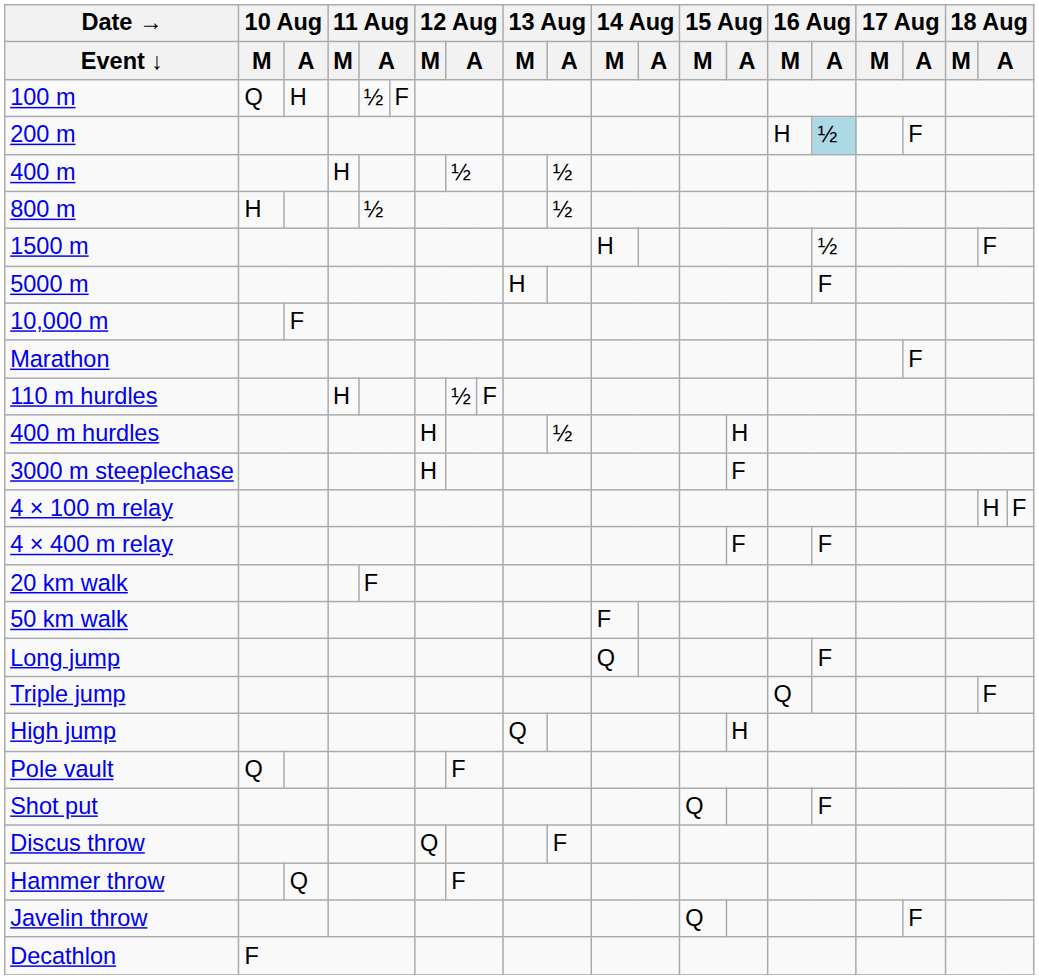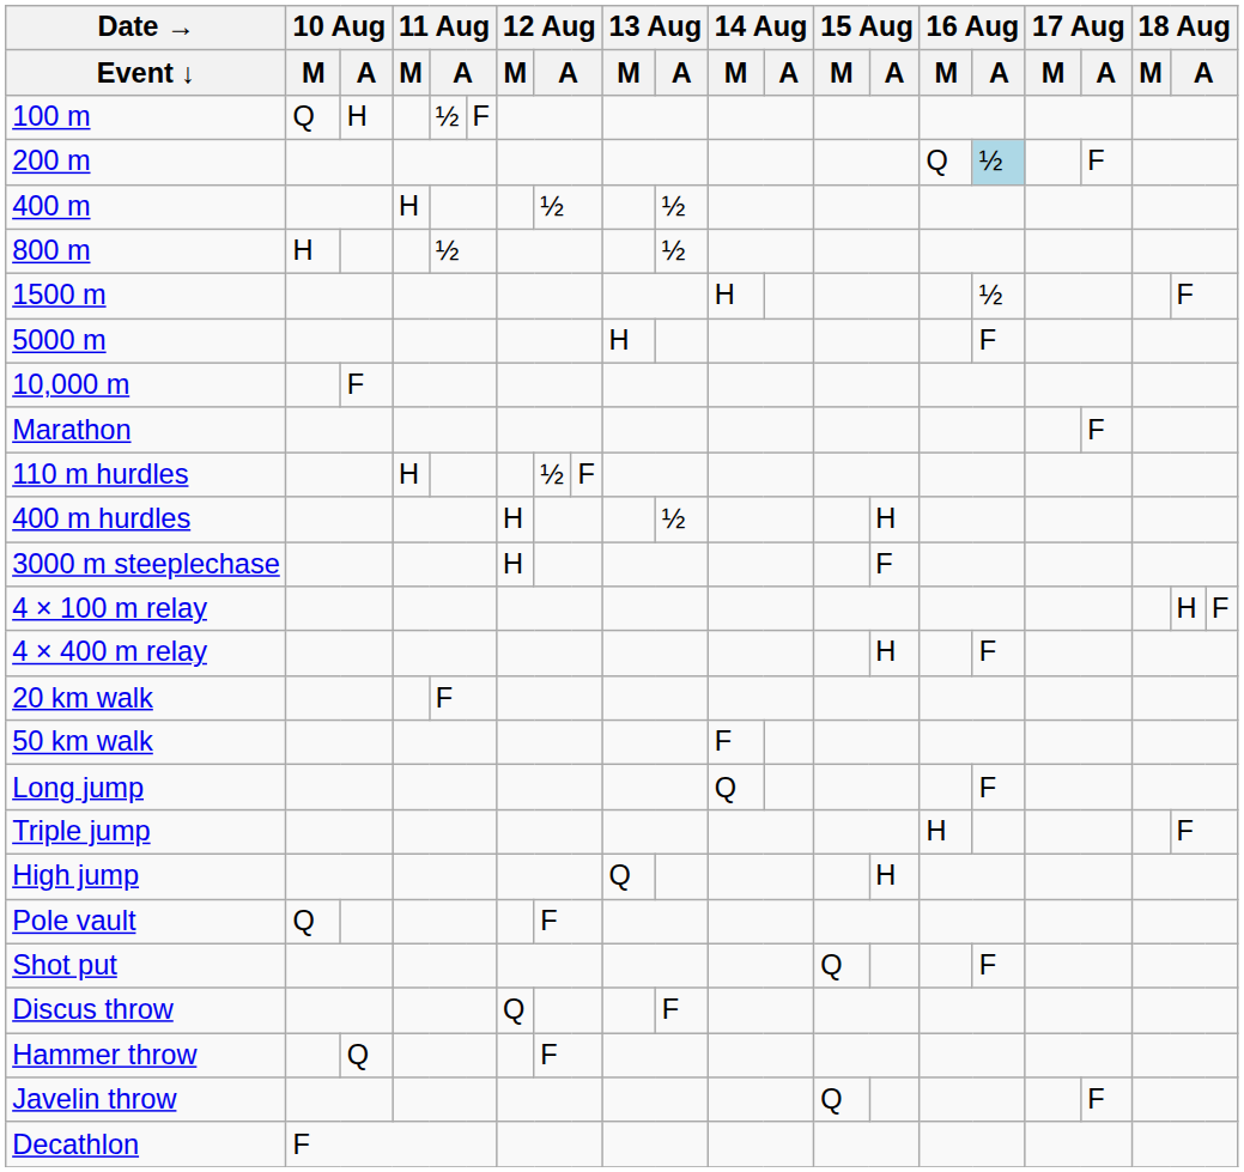200 m | 16 Aug / M: H -> Q
4 × 400 m relay | 15 Aug / A: F -> H
Triple jump | 16 Aug / M: Q -> H
